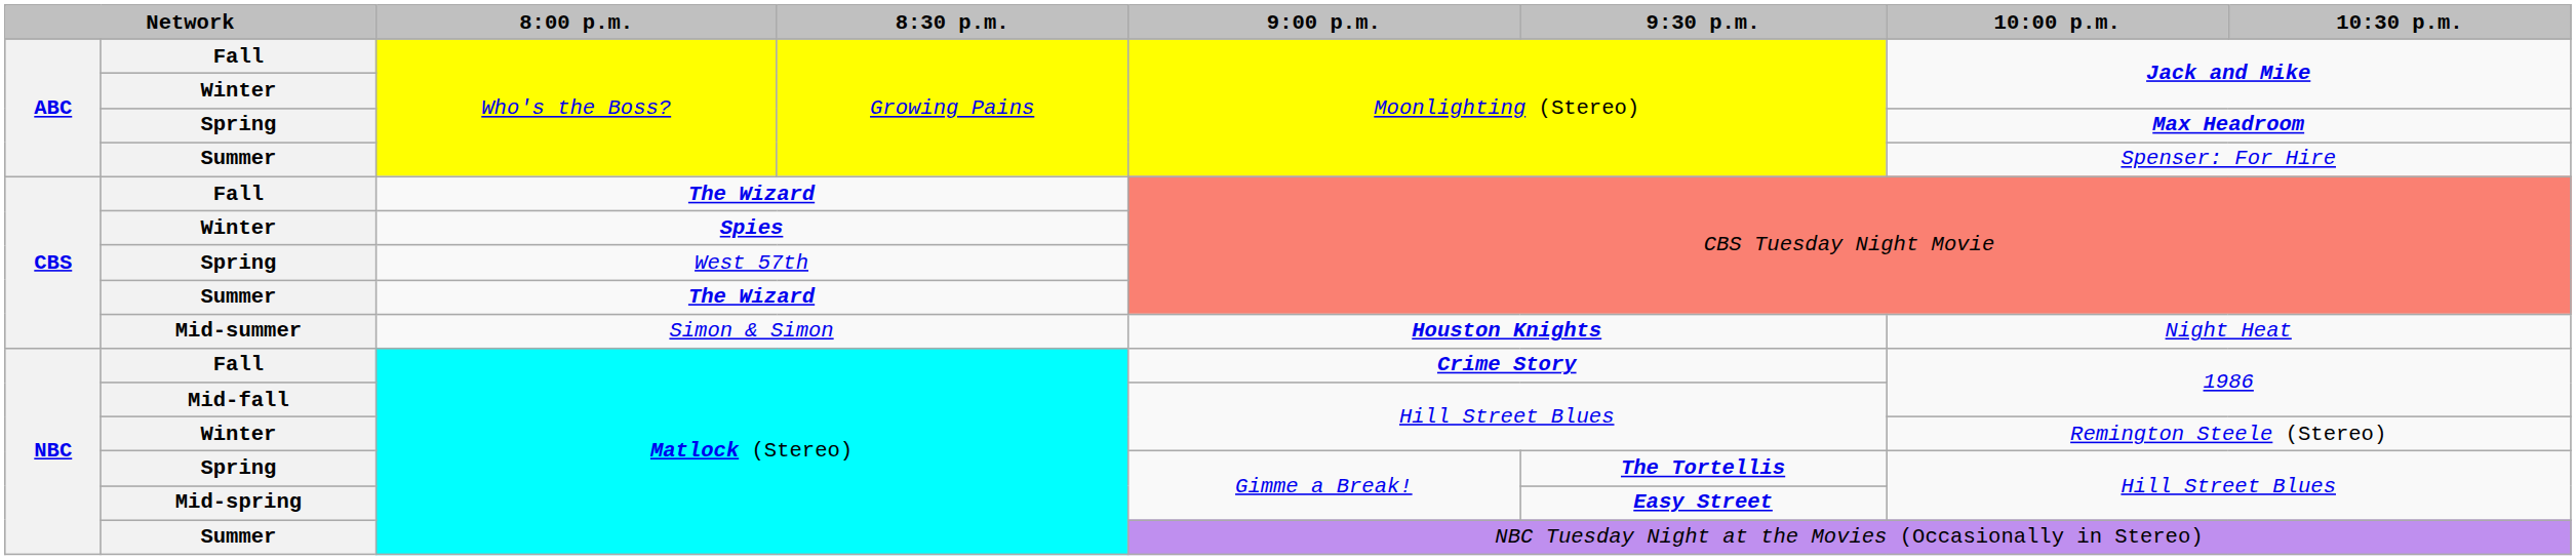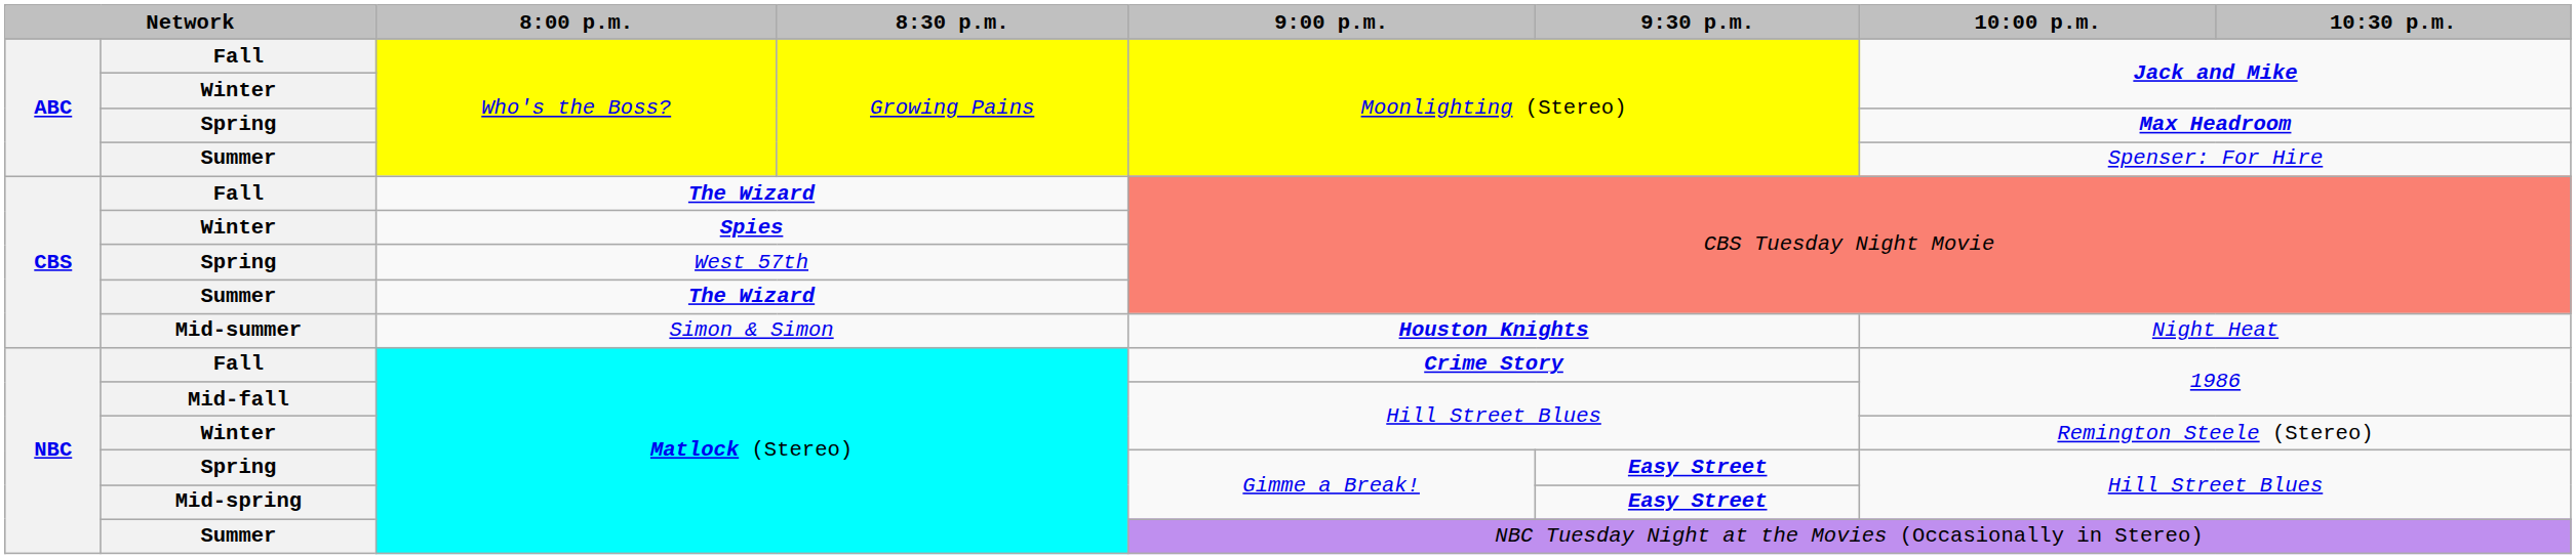Spring / Matlock (Stereo) | 9:30 p.m.: The Tortellis -> Easy Street
